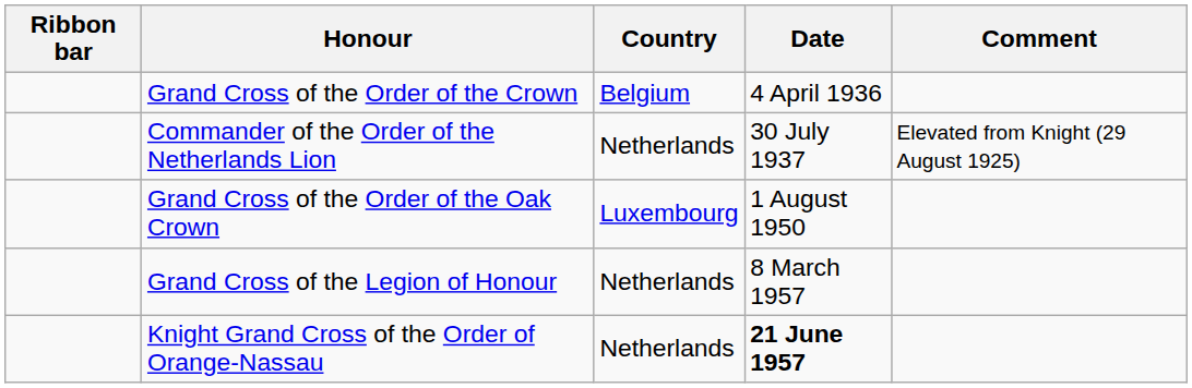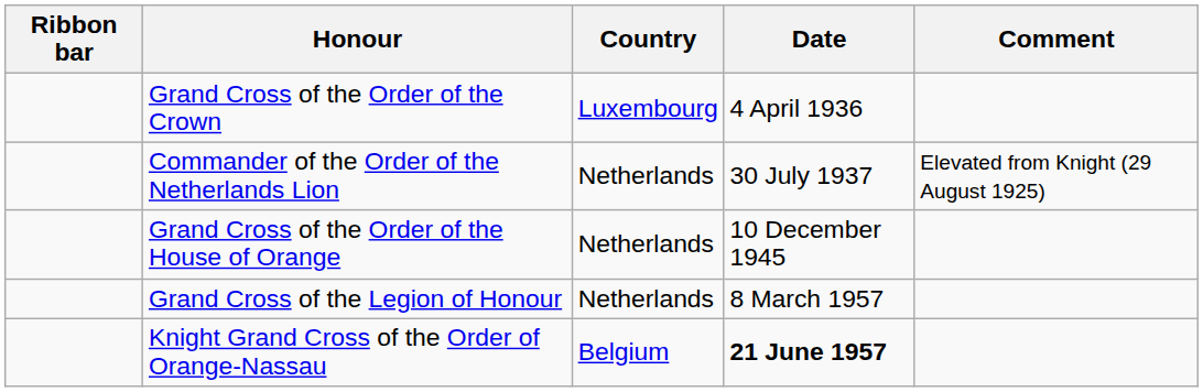Grand Cross of the Order of the Crown | Country: Belgium -> Luxembourg
+ row: Grand Cross of the Order of the House of Orange | Netherlands | 10 December 1945
- row: Grand Cross of the Order of the Oak Crown | Luxembourg | 1 August 1950
Knight Grand Cross of the Order of Orange-Nassau | Country: Netherlands -> Belgium
